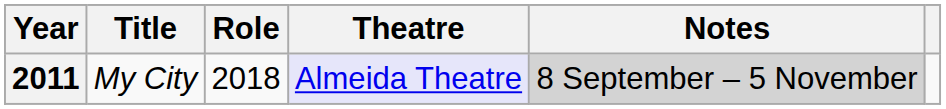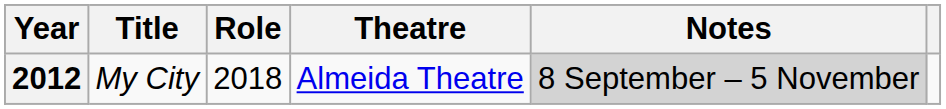My City | Year: 2011 -> 2012
My City | Theatre: lavender background -> no background
